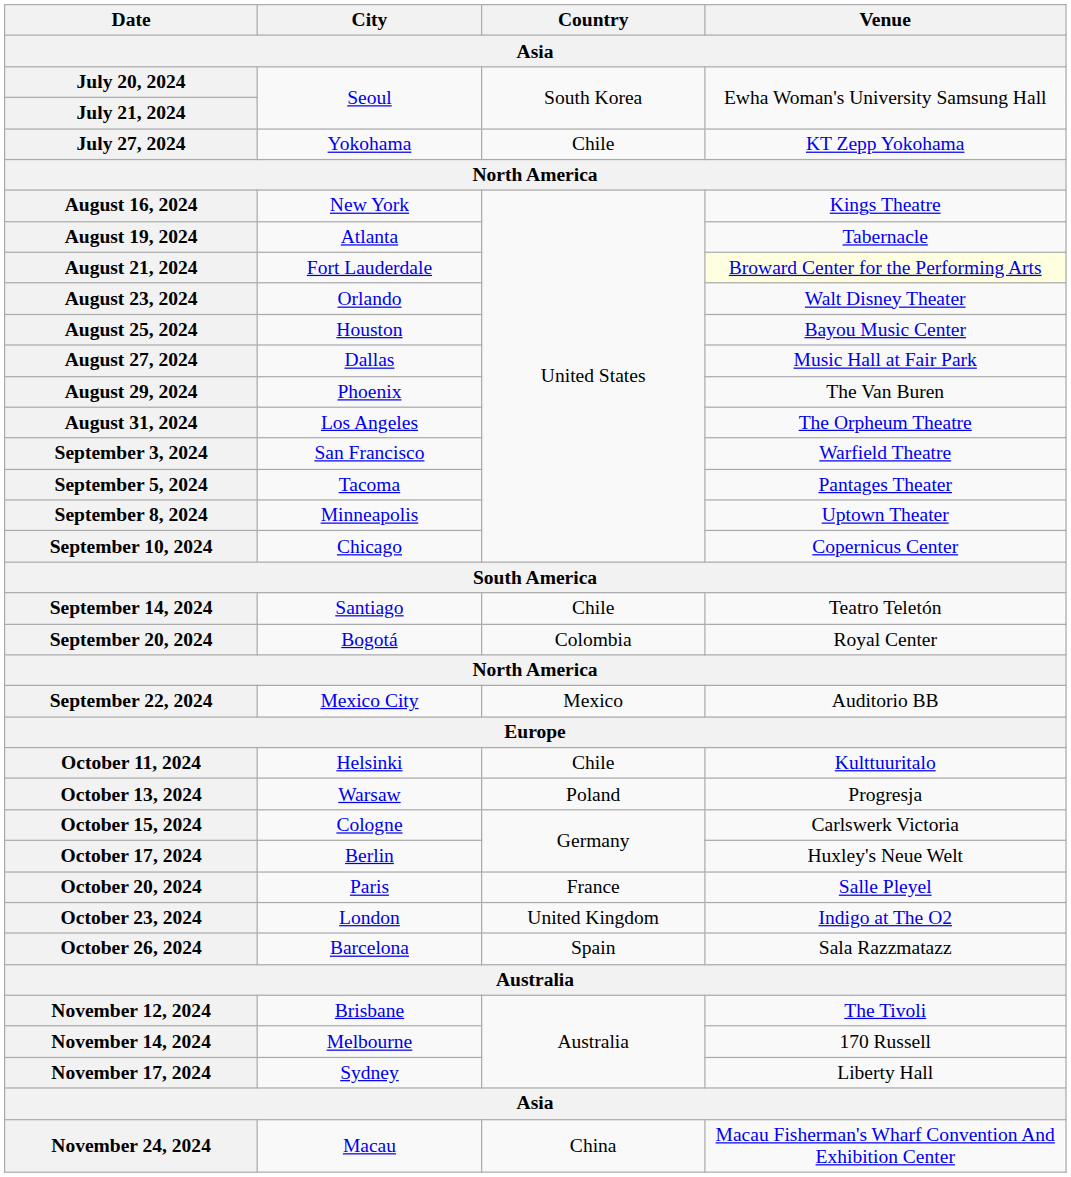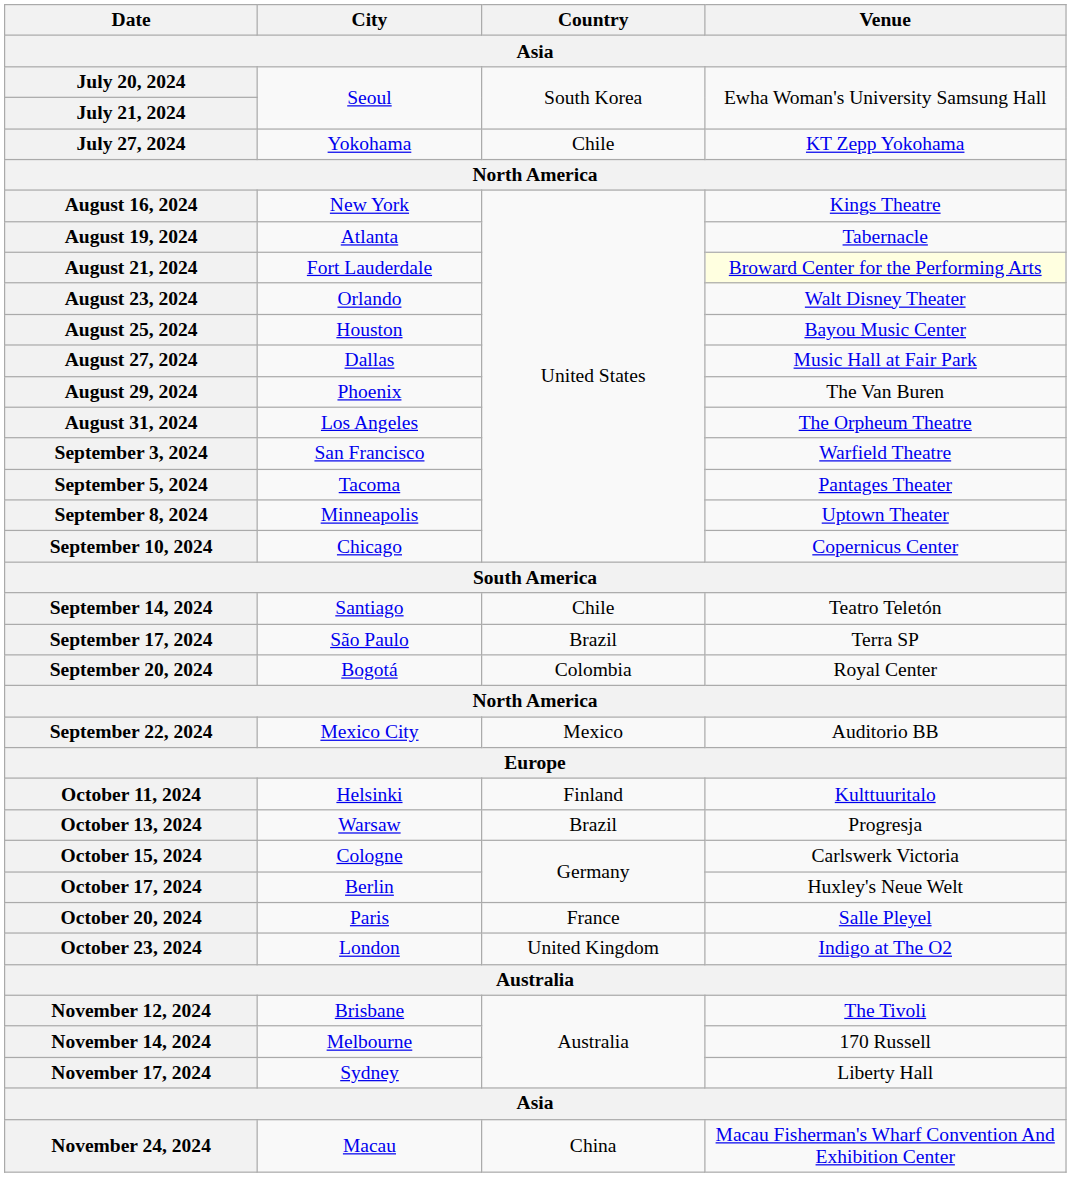+ row: September 17, 2024 | São Paulo | Brazil | Terra SP
October 11, 2024 | Country: Chile -> Finland
October 13, 2024 | Country: Poland -> Brazil
- row: October 26, 2024 | Barcelona | Spain | Sala Razzmatazz
